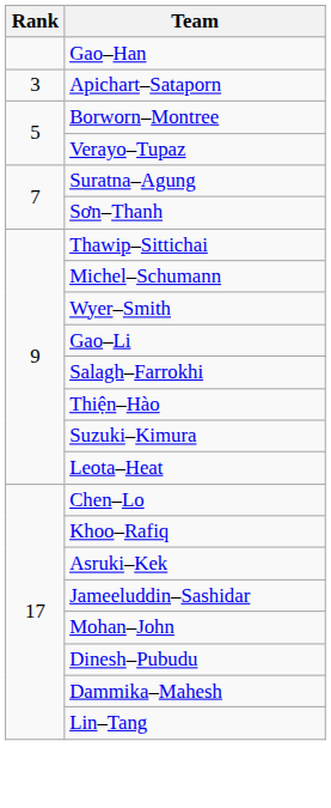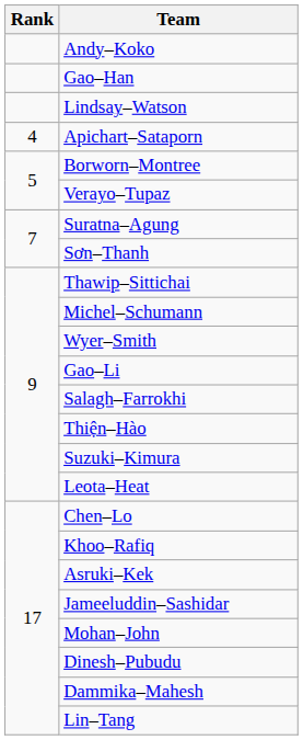+ row: Andy–Koko
+ row: Lindsay–Watson
Apichart–Sataporn | Rank: 3 -> 4
